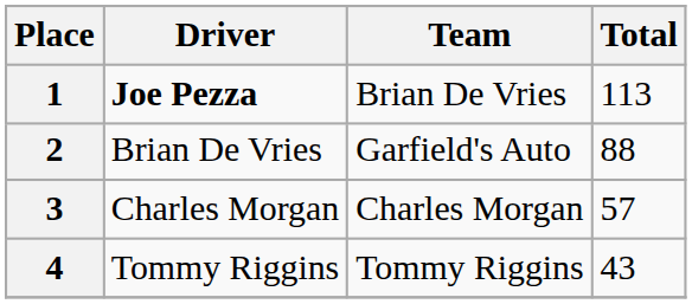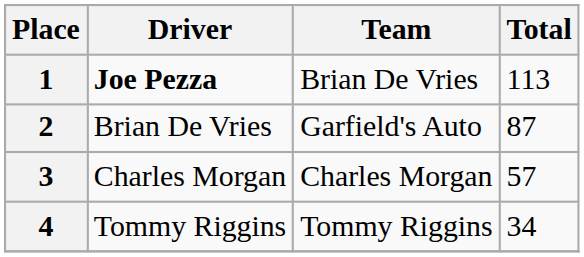2 | Total: 88 -> 87
4 | Total: 43 -> 34
